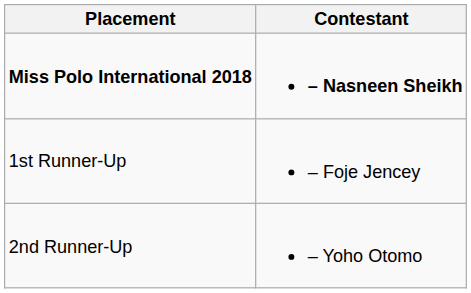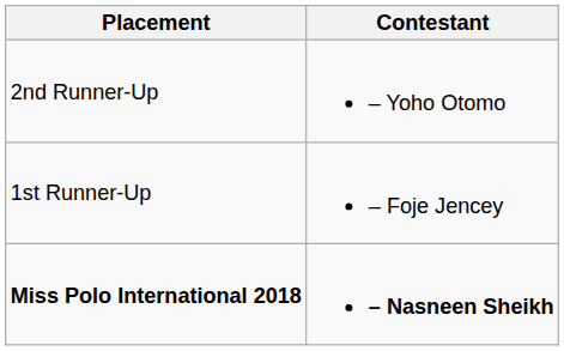rows swapped: Miss Polo International 2018 <-> 2nd Runner-Up
